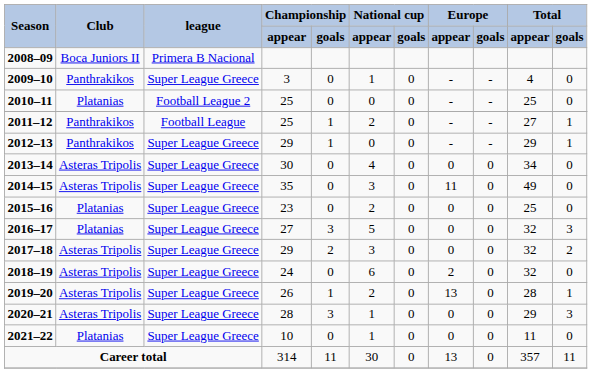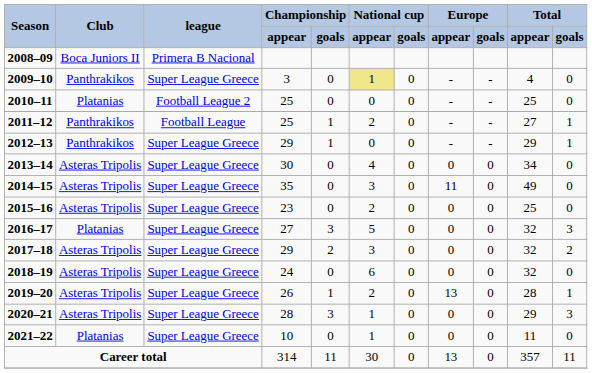2009–10 | column 6: no background -> khaki background
2015–16 | Club: Platanias -> Asteras Tripolis
2018–19 | column 8: 2 -> 0
